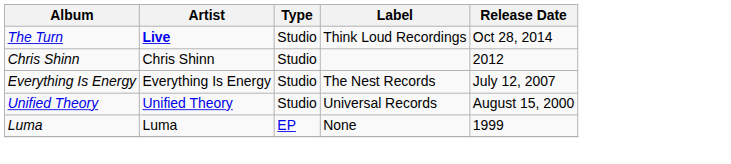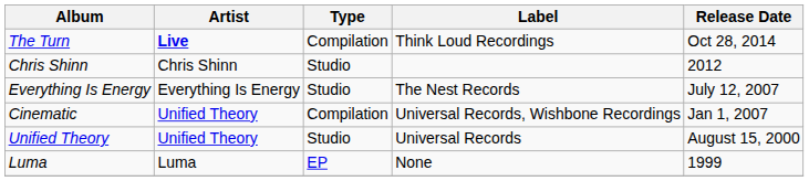The Turn | Type: Studio -> Compilation
+ row: Cinematic | Unified Theory | Compilation | Universal Records, Wishbone Recordings | Jan 1, 2007
